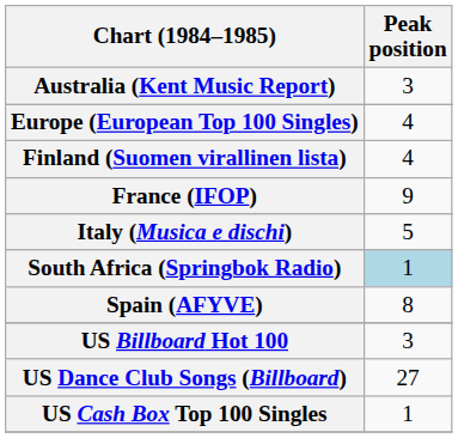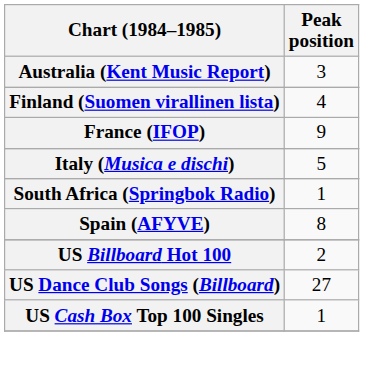- row: Europe (European Top 100 Singles) | 4
South Africa (Springbok Radio) | Peak position: lightblue background -> no background
US Billboard Hot 100 | Peak position: 3 -> 2
